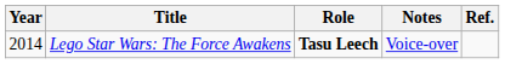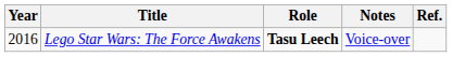Lego Star Wars: The Force Awakens | Year: 2014 -> 2016
